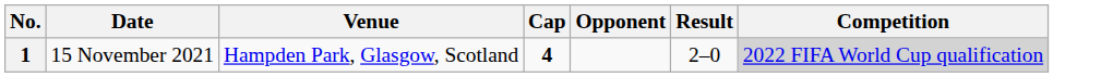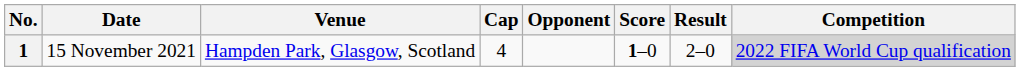+ column: Score | 1–0
1 | Cap: bold -> normal
